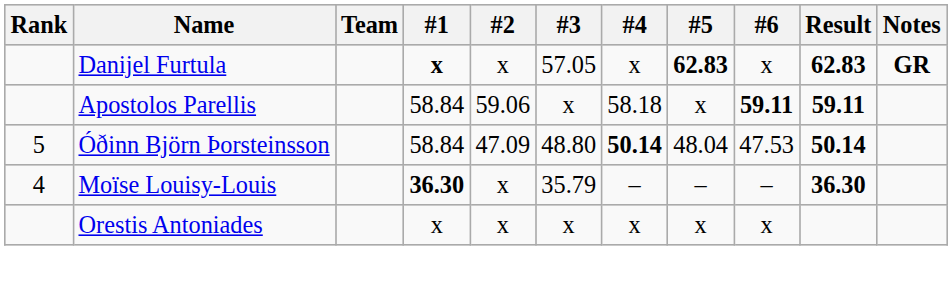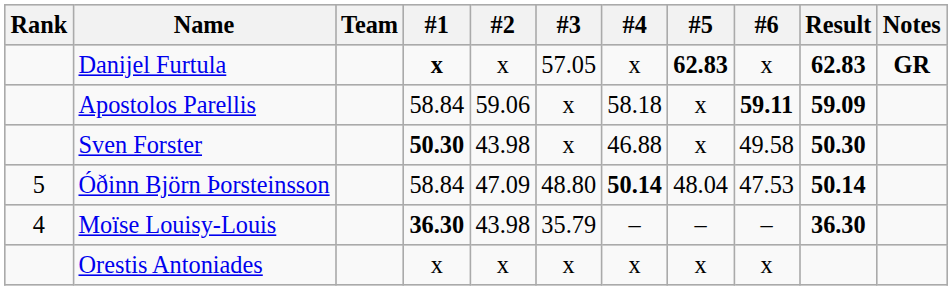Apostolos Parellis | Result: 59.11 -> 59.09
+ row: Sven Forster | 50.30 | 43.98 | x | 46.88 | x | 49.58 | 50.30
Moïse Louisy-Louis | #2: x -> 43.98
